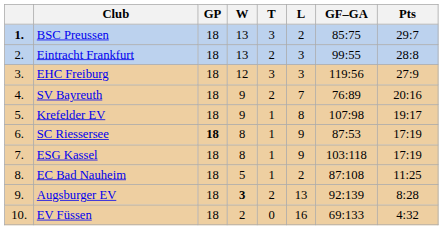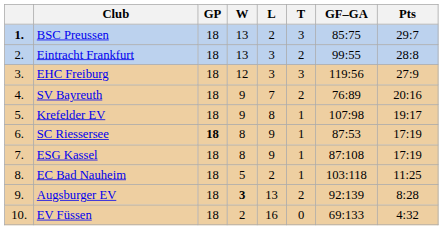columns swapped: T <-> L
ESG Kassel | GF–GA: 103:118 -> 87:108
EC Bad Nauheim | GF–GA: 87:108 -> 103:118
